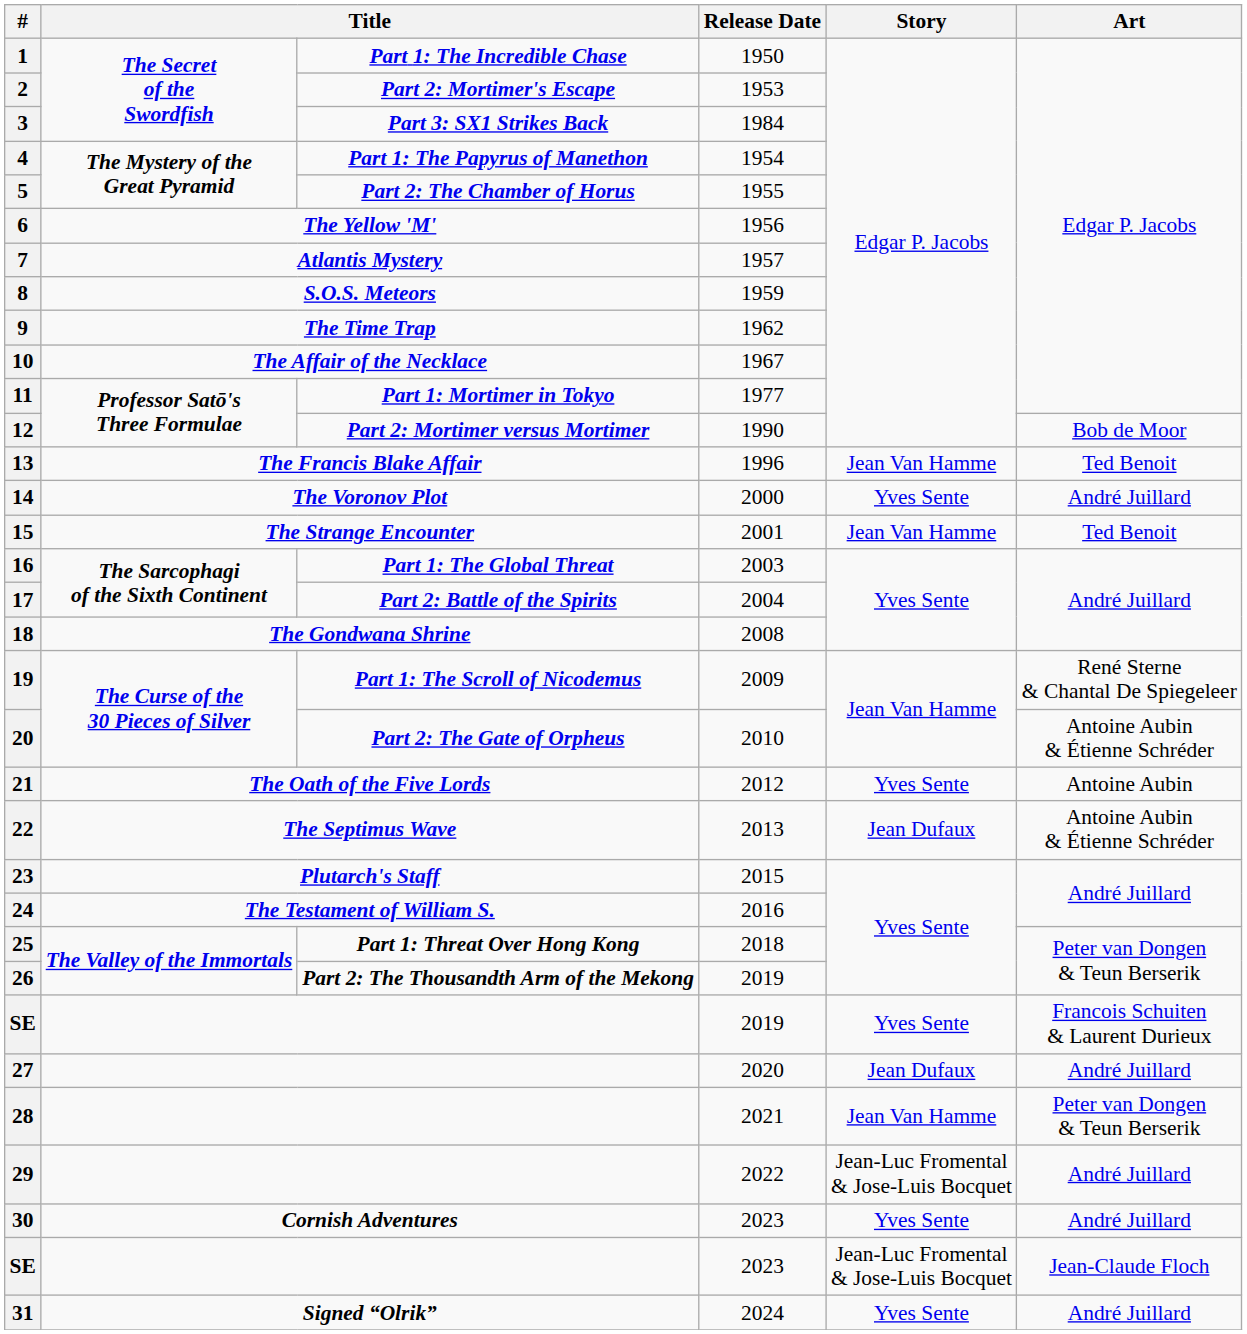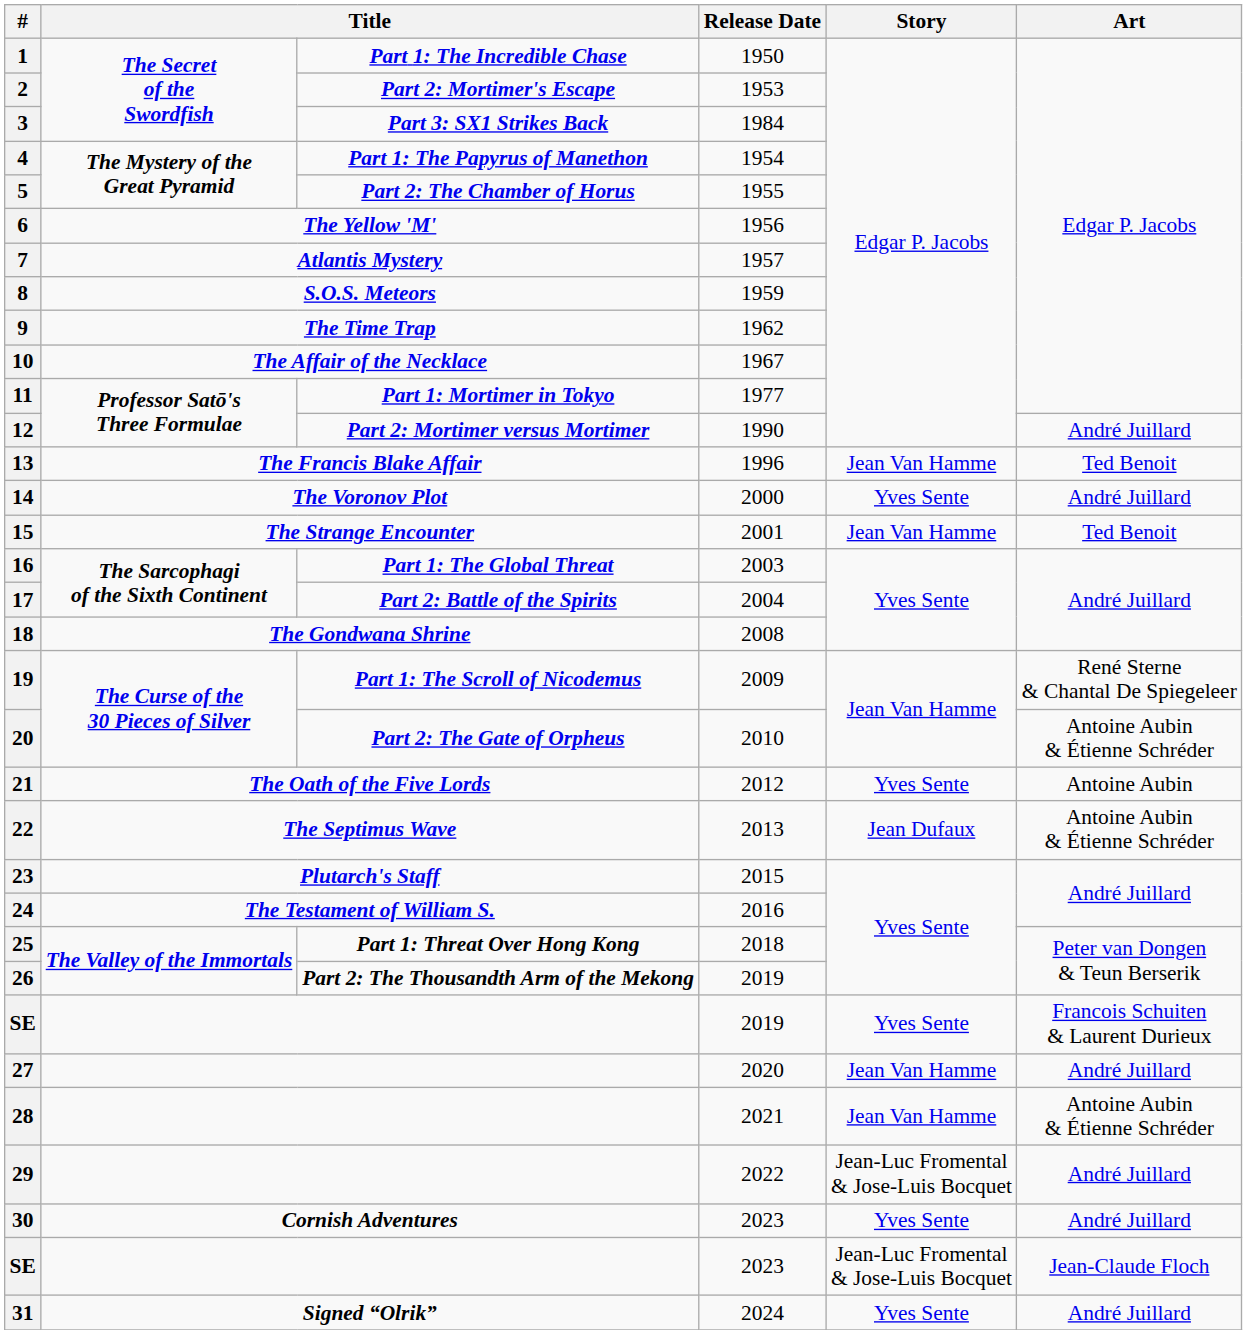12 | Art: Bob de Moor -> André Juillard
27 | Story: Jean Dufaux -> Jean Van Hamme
28 | Art: Peter van Dongen & Teun Berserik -> Antoine Aubin & Étienne Schréder
